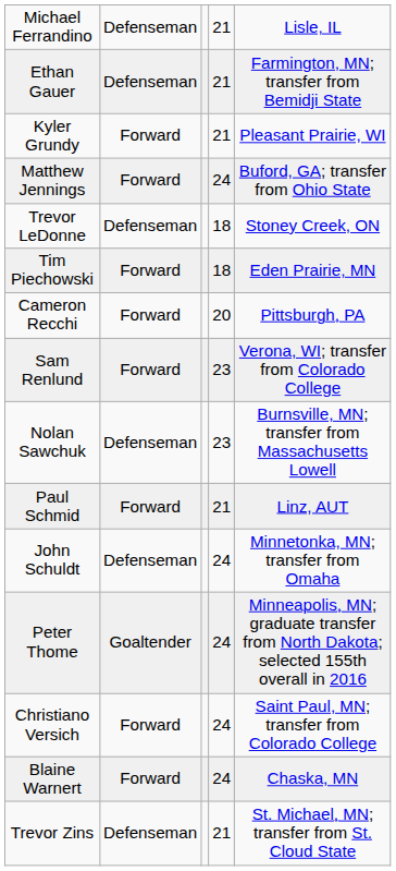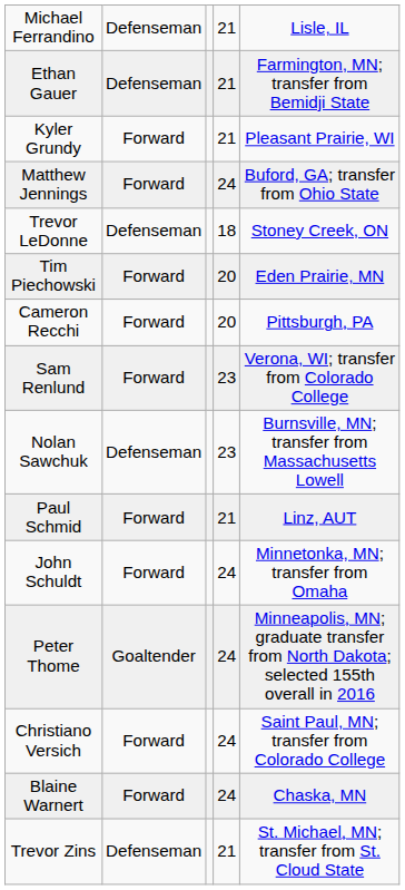Tim Piechowski | column 4: 18 -> 20
John Schuldt | column 2: Defenseman -> Forward
